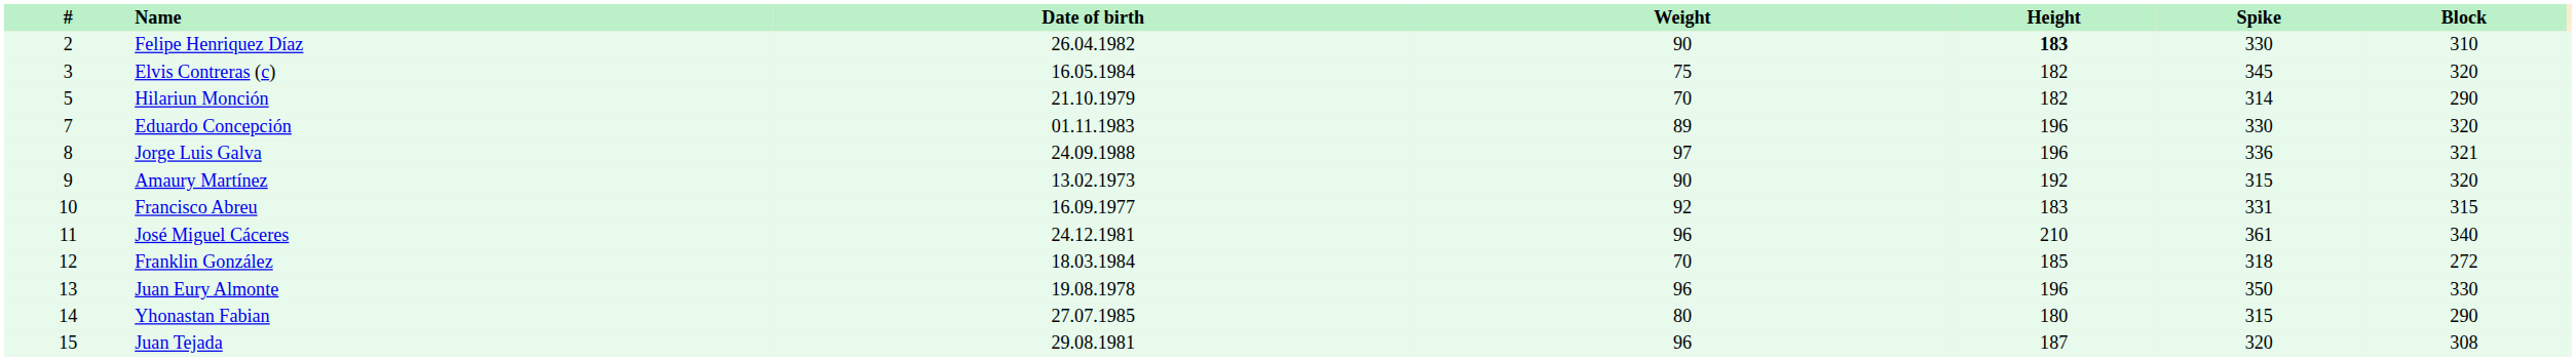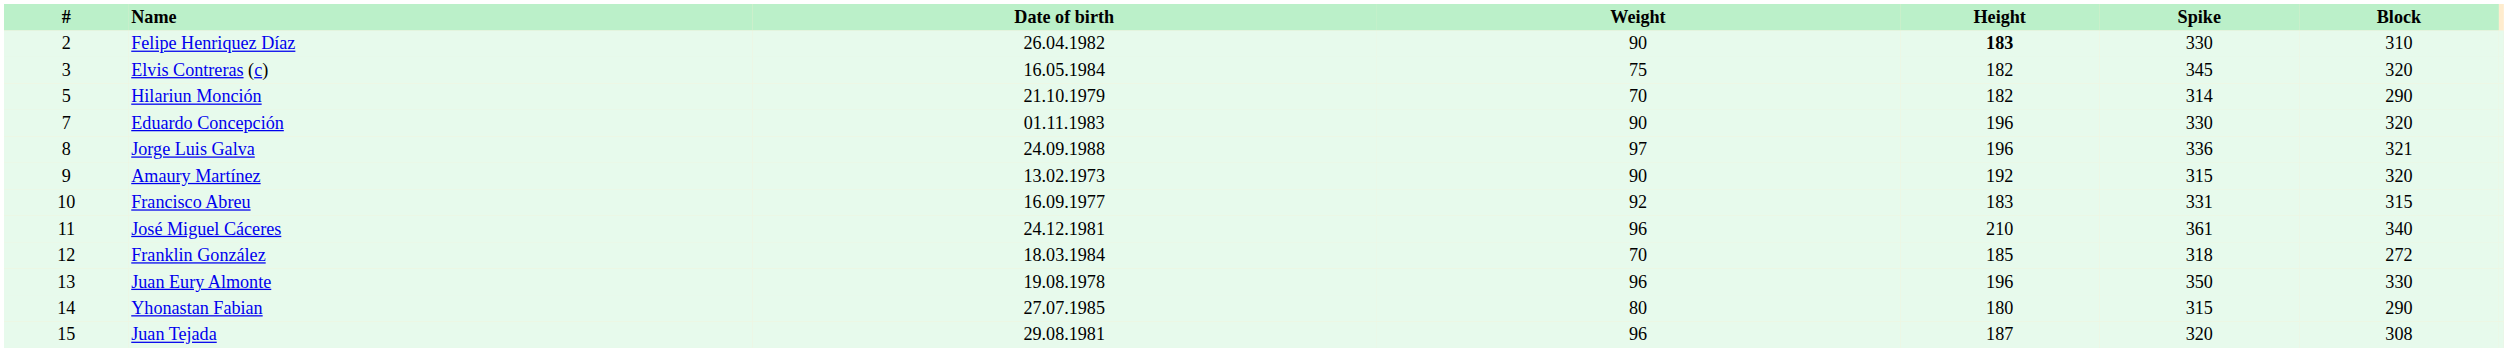Eduardo Concepción | Weight: 89 -> 90
